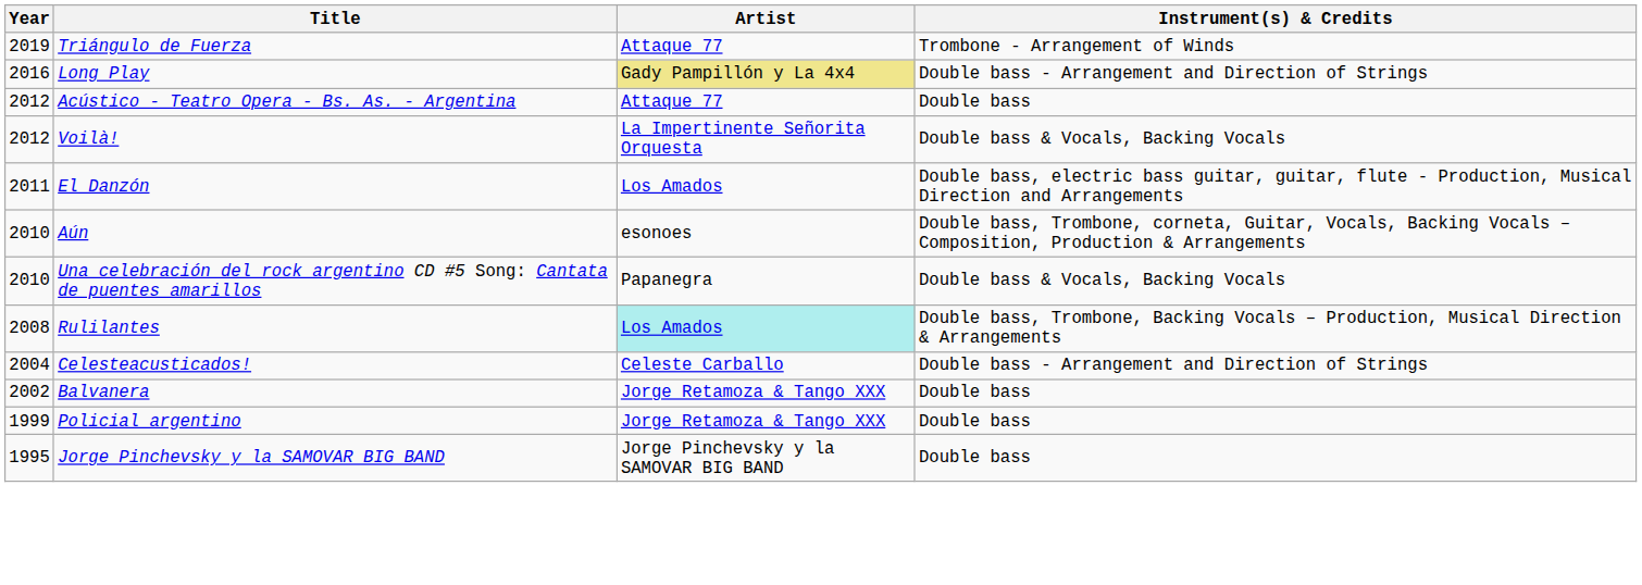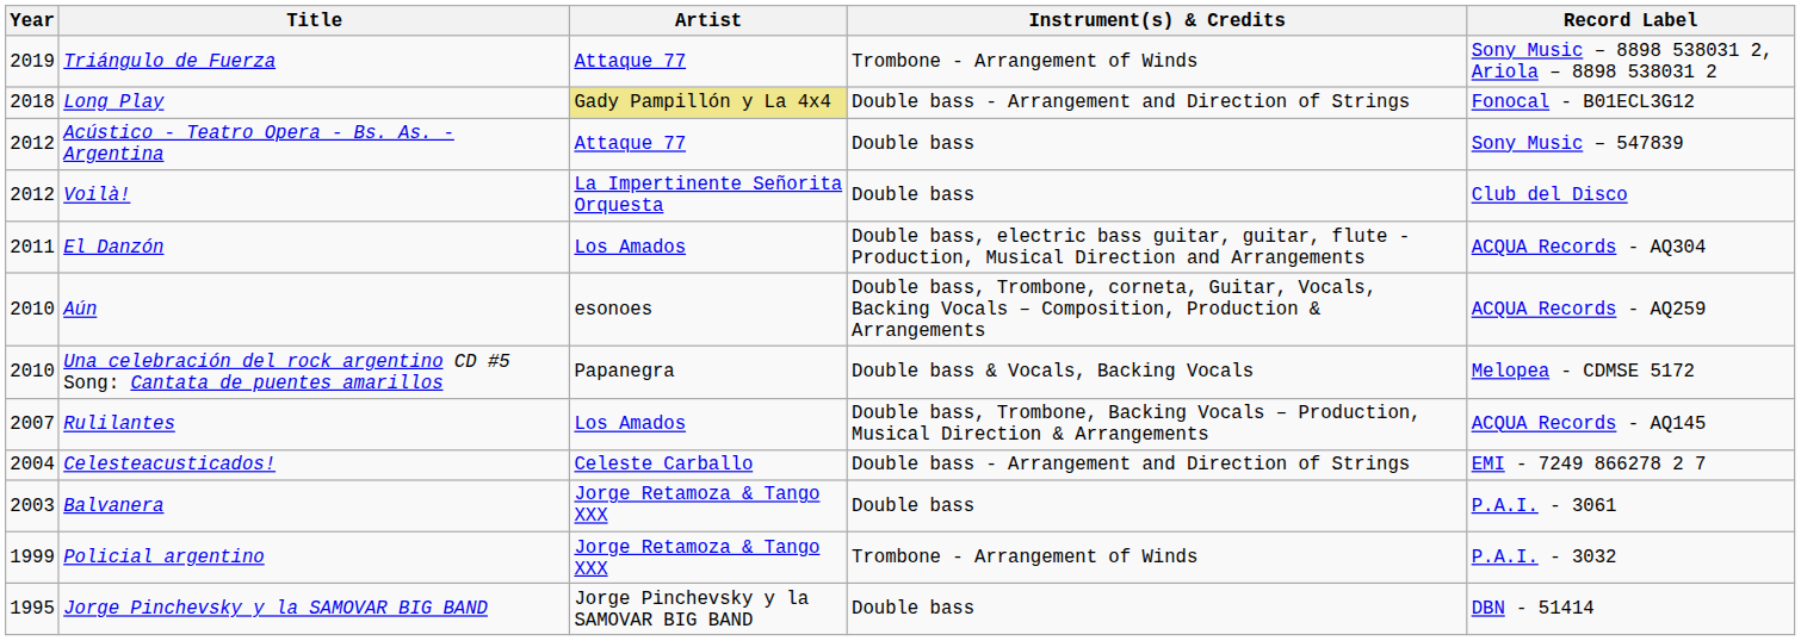+ column: Record Label | Sony Music – 8898 538031 2, Ariola – 8898 538031 2 | Fonocal - B01ECL3G12 | Sony Music – 547839 | Club del Disco | ACQUA Records - AQ304 | ACQUA Records - AQ259 | Melopea - CDMSE 5172 | ACQUA Records - AQ145 | EMI - 7249 866278 2 7 | P.A.I. - 3061 | P.A.I. - 3032 | DBN - 51414
Long Play | Year: 2016 -> 2018
Voilà! | Instrument(s) & Credits: Double bass & Vocals, Backing Vocals -> Double bass
Rulilantes | Year: 2008 -> 2007
Rulilantes | Artist: paleturquoise background -> no background
Balvanera | Year: 2002 -> 2003
Policial argentino | Instrument(s) & Credits: Double bass -> Trombone - Arrangement of Winds
